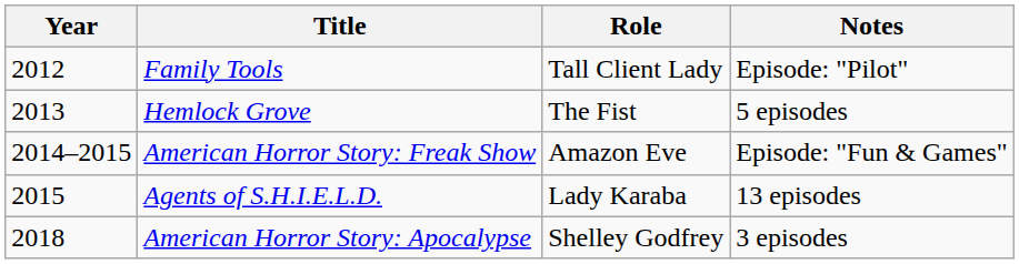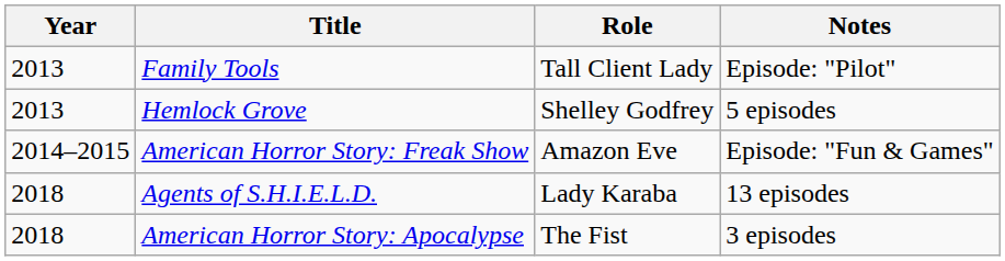Family Tools | Year: 2012 -> 2013
Hemlock Grove | Role: The Fist -> Shelley Godfrey
Agents of S.H.I.E.L.D. | Year: 2015 -> 2018
American Horror Story: Apocalypse | Role: Shelley Godfrey -> The Fist
